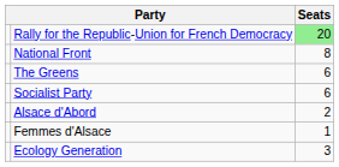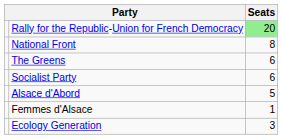Alsace d'Abord | Seats: 2 -> 5
